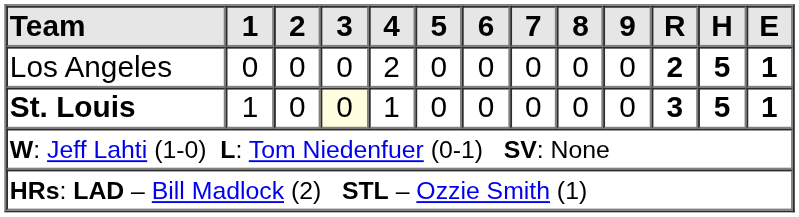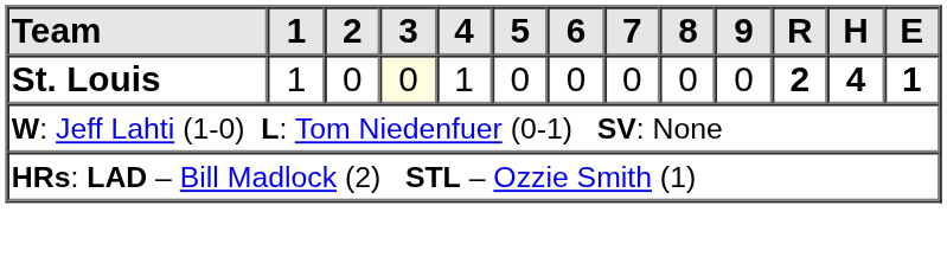- row: Los Angeles | 0 | 0 | 0 | 2 | 0 | 0 | 0 | 0 | 0 | 2 | 5 | 1
St. Louis | R: 3 -> 2
St. Louis | H: 5 -> 4
